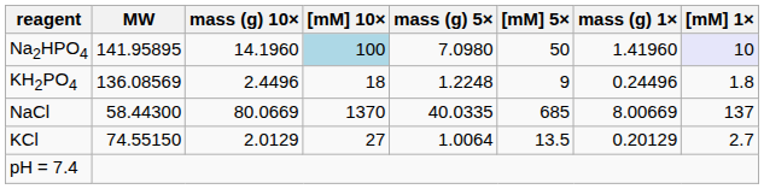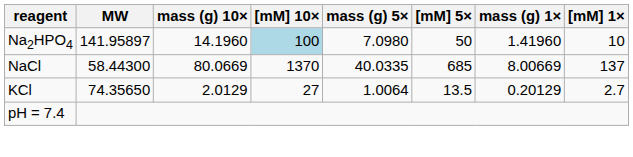Na2HPO4 | MW: 141.95895 -> 141.95897
Na2HPO4 | [mM] 1×: lavender background -> no background
- row: KH2PO4 | 136.08569 | 2.4496 | 18 | 1.2248 | 9 | 0.24496 | 1.8
KCl | MW: 74.55150 -> 74.35650
